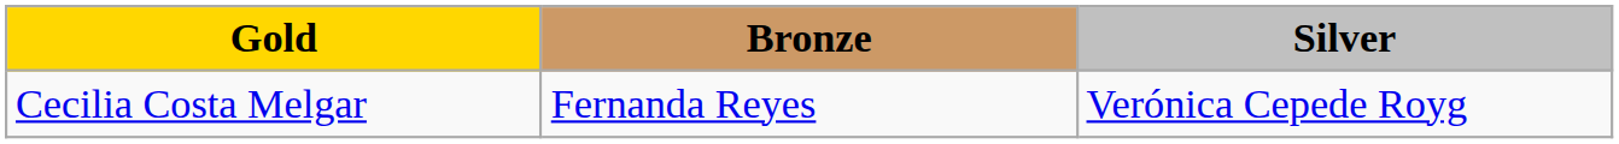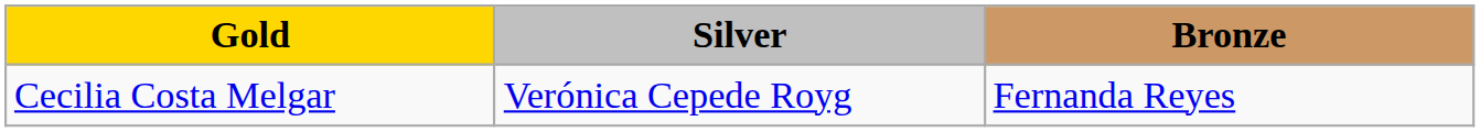columns swapped: Silver <-> Bronze
